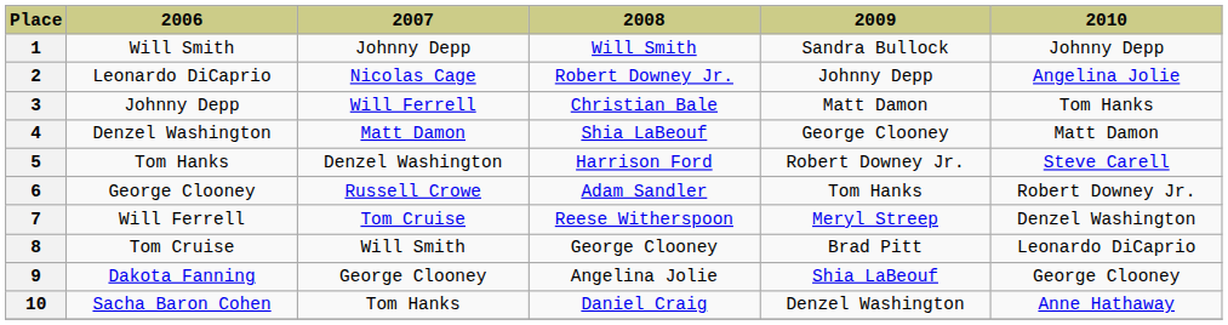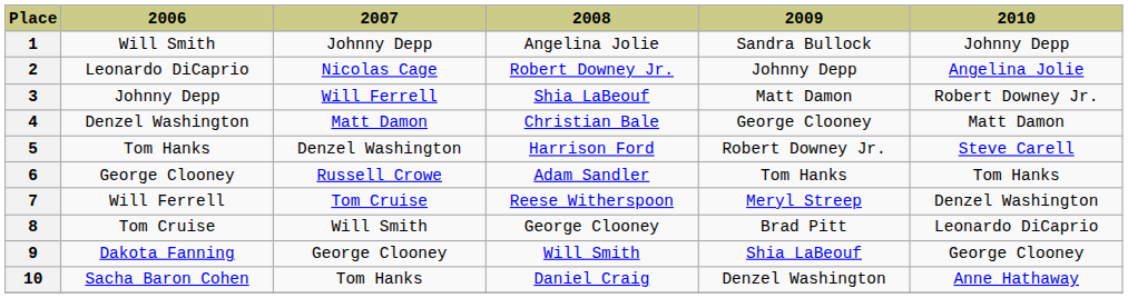1 | 2008: Will Smith -> Angelina Jolie
3 | 2008: Christian Bale -> Shia LaBeouf
3 | 2010: Tom Hanks -> Robert Downey Jr.
4 | 2008: Shia LaBeouf -> Christian Bale
6 | 2010: Robert Downey Jr. -> Tom Hanks
9 | 2008: Angelina Jolie -> Will Smith
